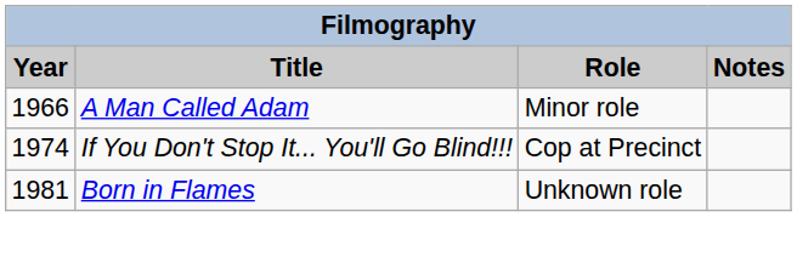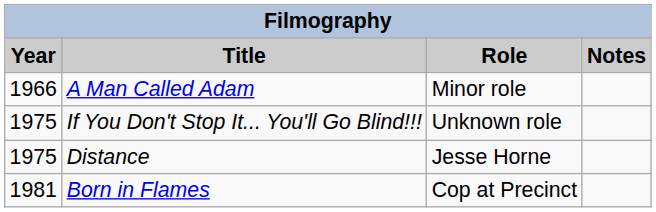If You Don't Stop It... You'll Go Blind!!! | Year: 1974 -> 1975
If You Don't Stop It... You'll Go Blind!!! | Role: Cop at Precinct -> Unknown role
+ row: 1975 | Distance | Jesse Horne
Born in Flames | Role: Unknown role -> Cop at Precinct
